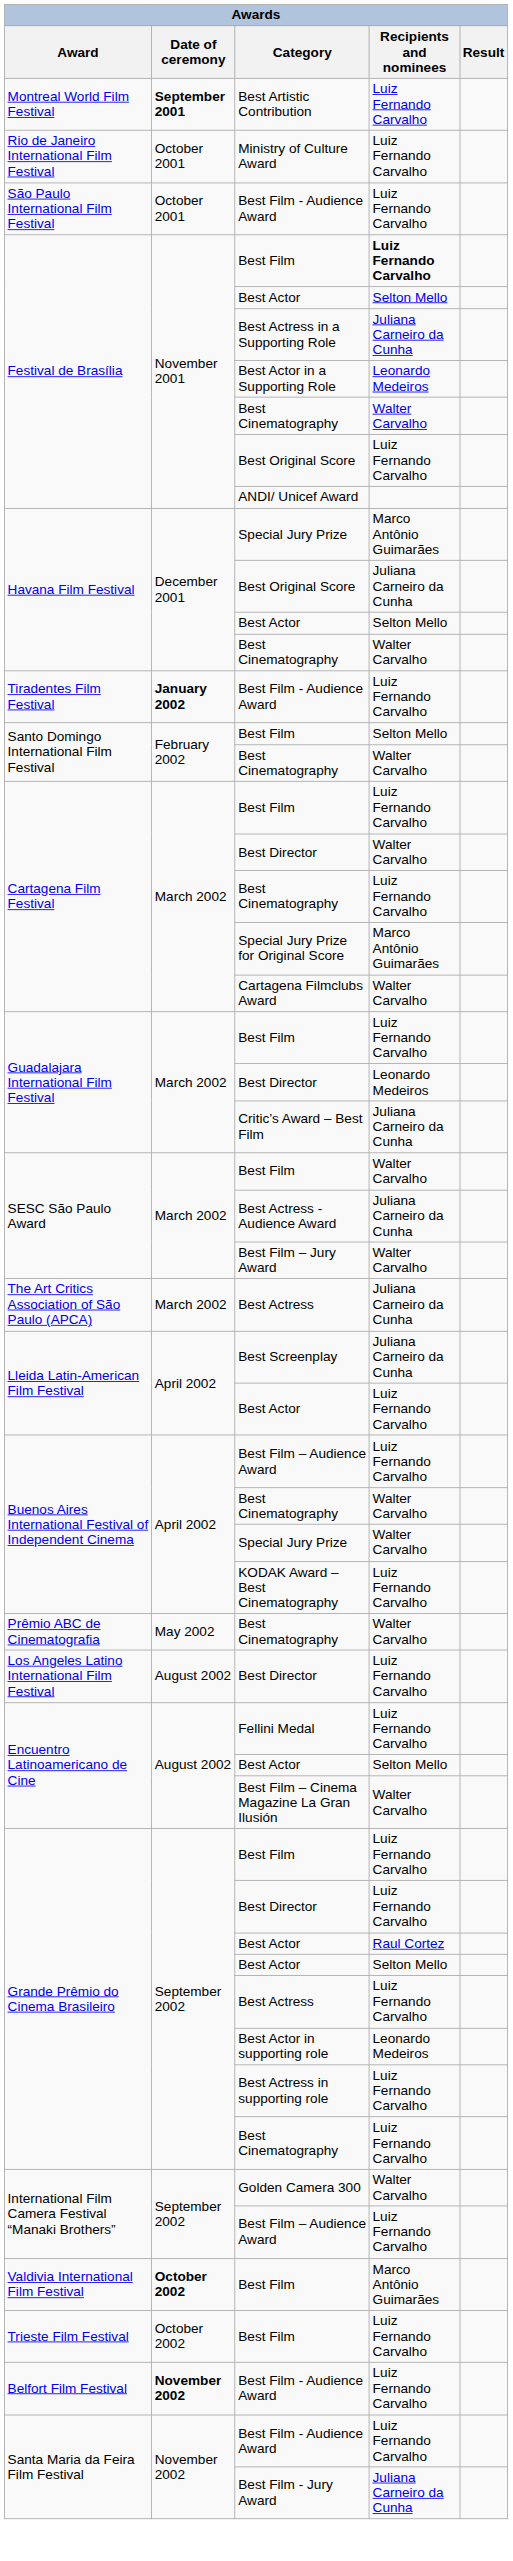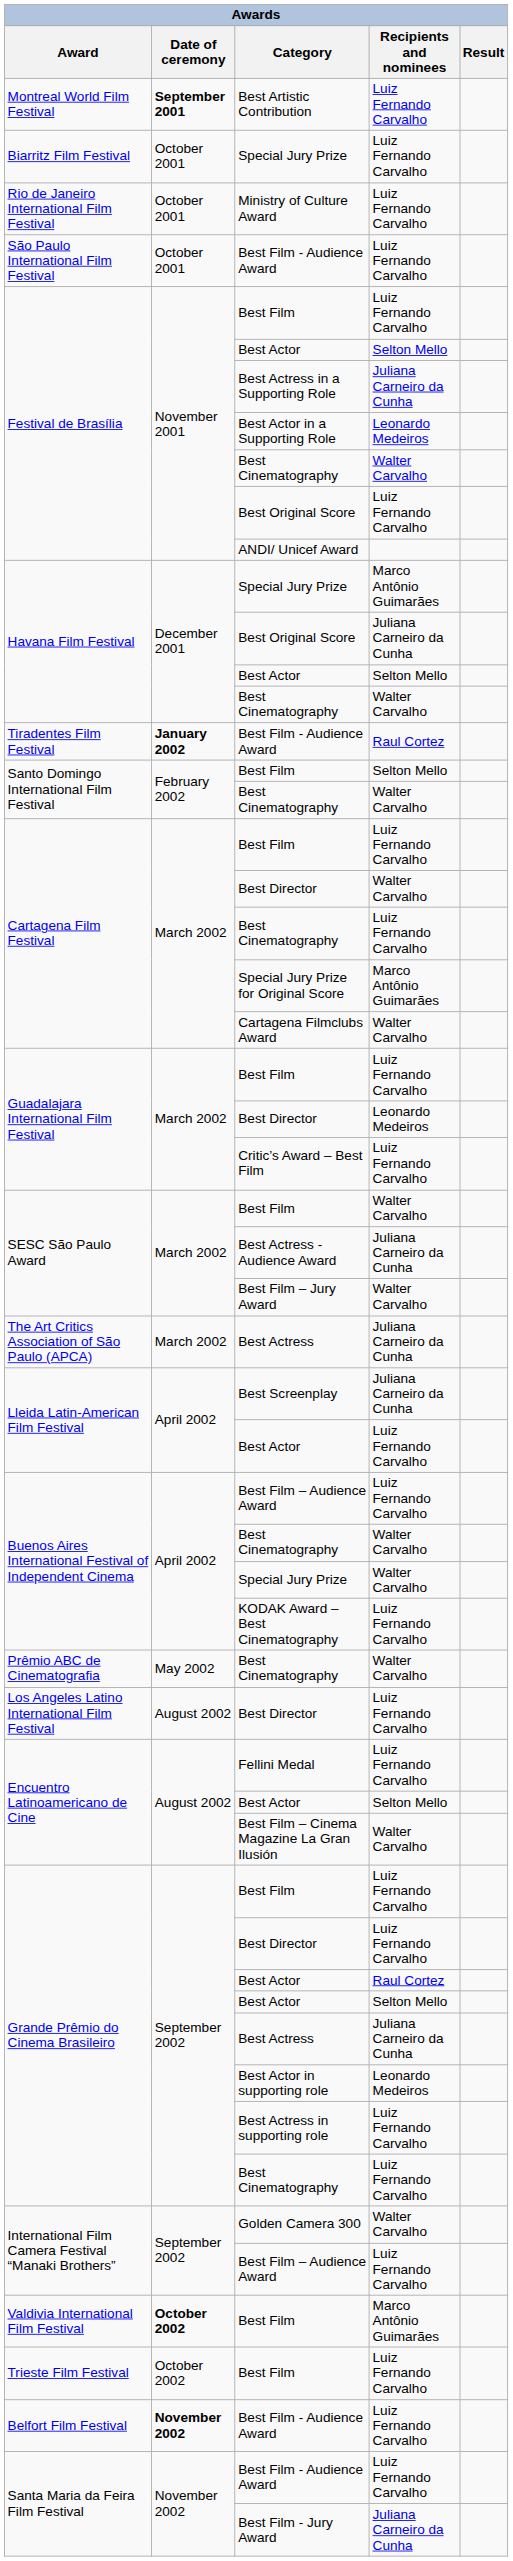+ row: Biarritz Film Festival | October 2001 | Special Jury Prize | Luiz Fernando Carvalho
Festival de Brasília / Best Film | Recipients and nominees: bold -> normal
Tiradentes Film Festival / Best Film - Audience Award | Recipients and nominees: Luiz Fernando Carvalho -> Raul Cortez
Critic’s Award – Best Film | Recipients and nominees: Juliana Carneiro da Cunha -> Luiz Fernando Carvalho
Grande Prêmio do Cinema Brasileiro / Best Actress | Recipients and nominees: Luiz Fernando Carvalho -> Juliana Carneiro da Cunha
